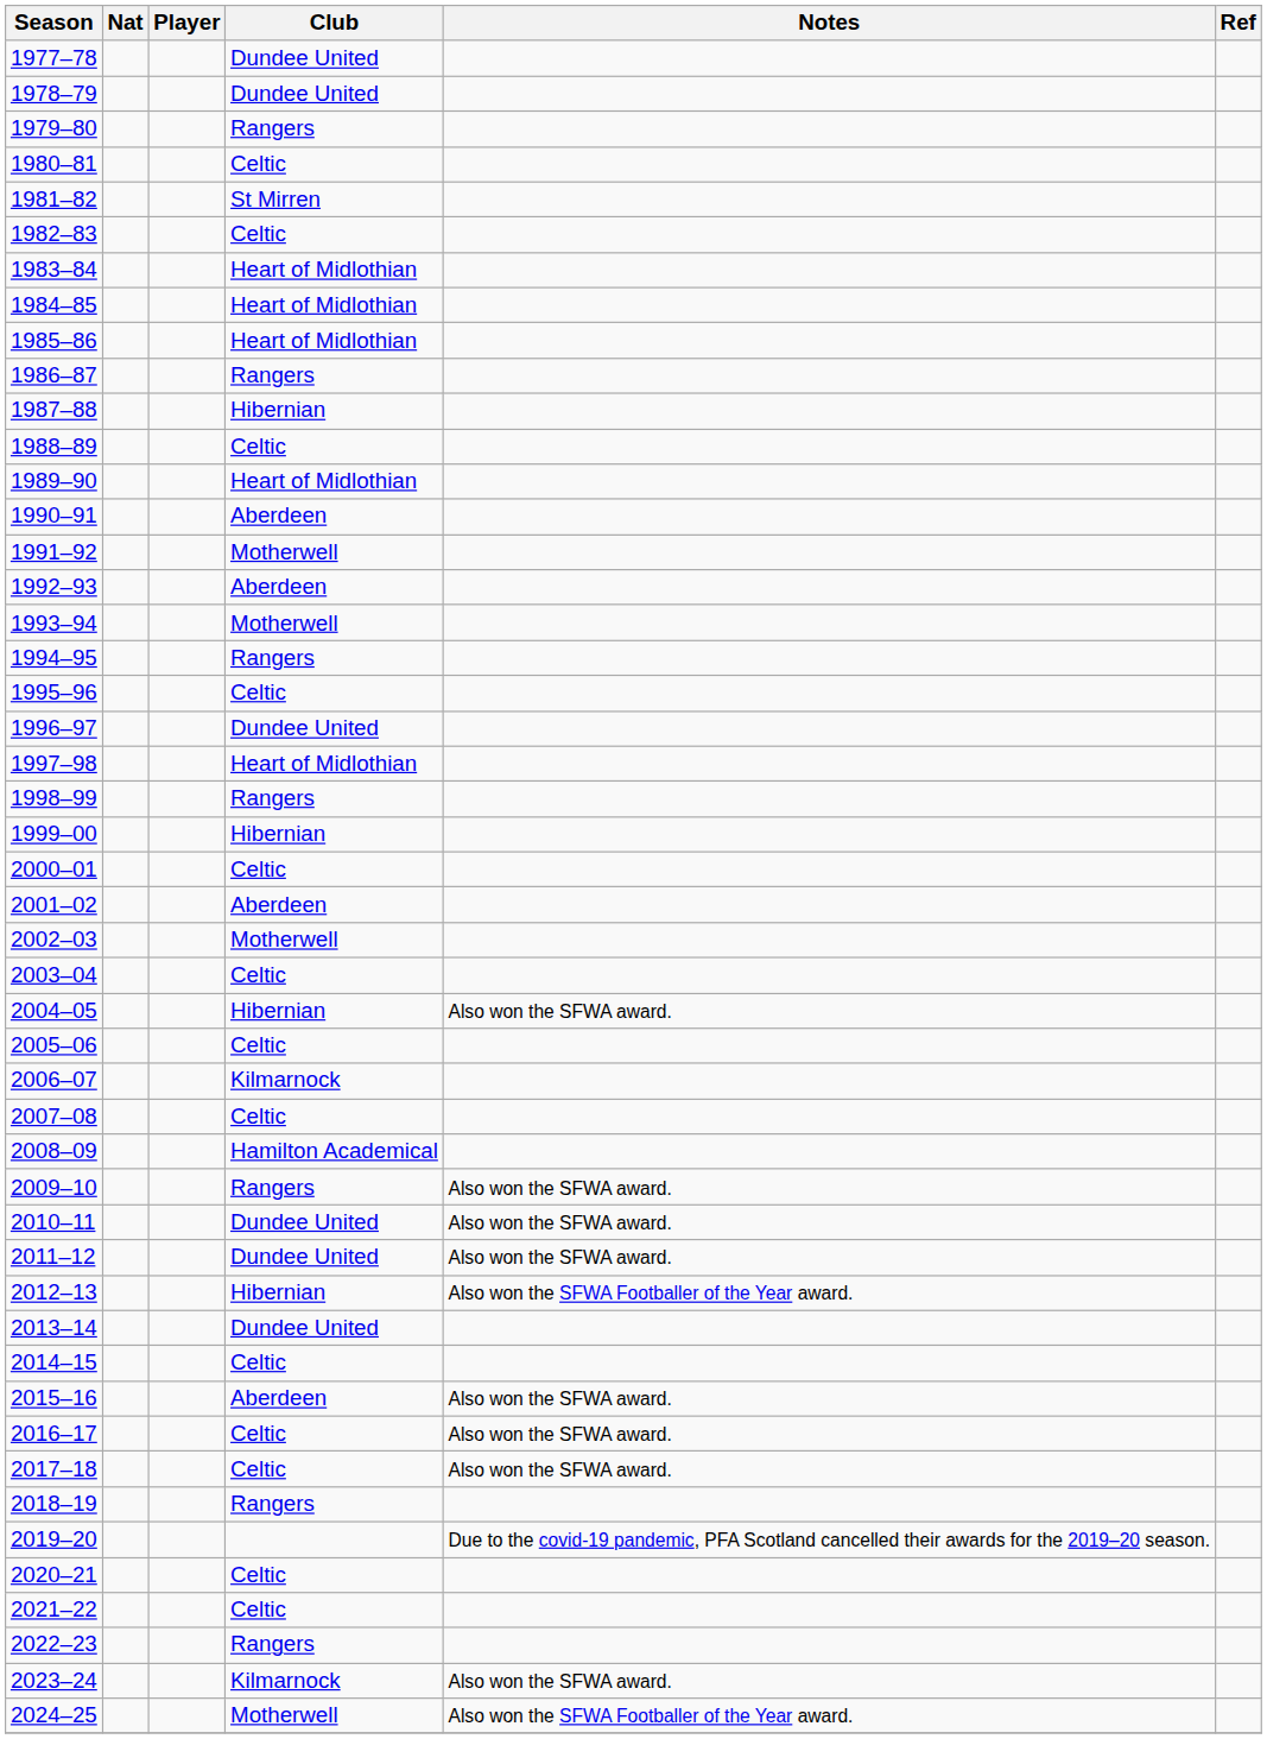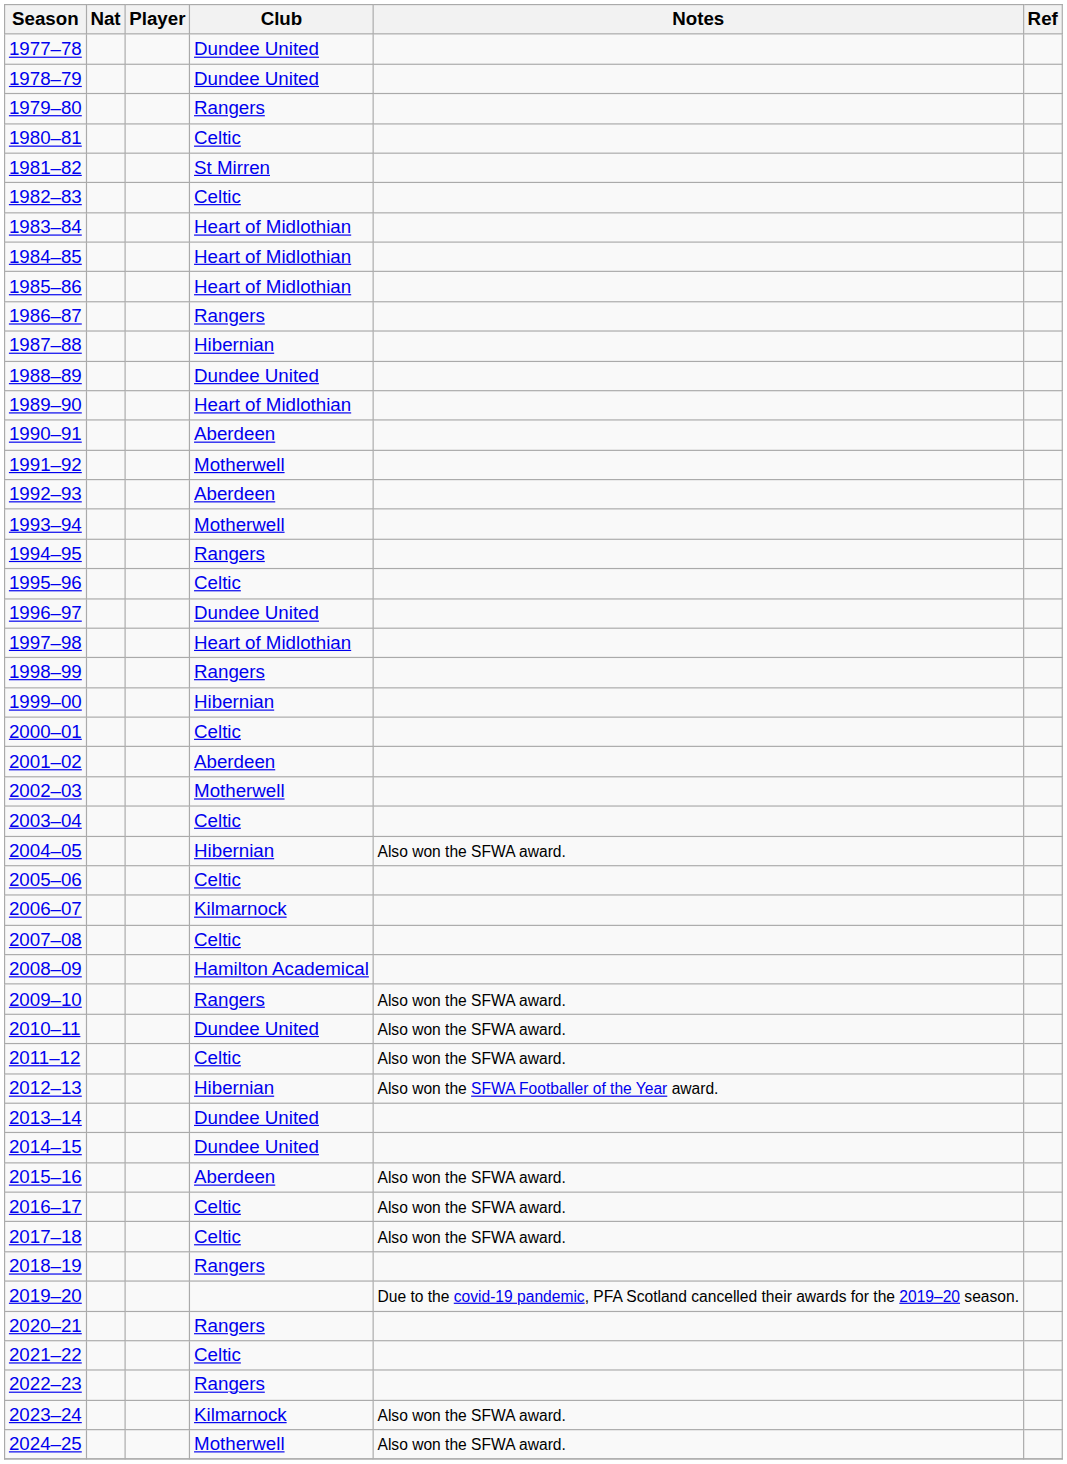1988–89 | Club: Celtic -> Dundee United
2011–12 | Club: Dundee United -> Celtic
2014–15 | Club: Celtic -> Dundee United
2020–21 | Club: Celtic -> Rangers
2024–25 | Notes: Also won the SFWA Footballer of the Year award. -> Also won the SFWA award.
